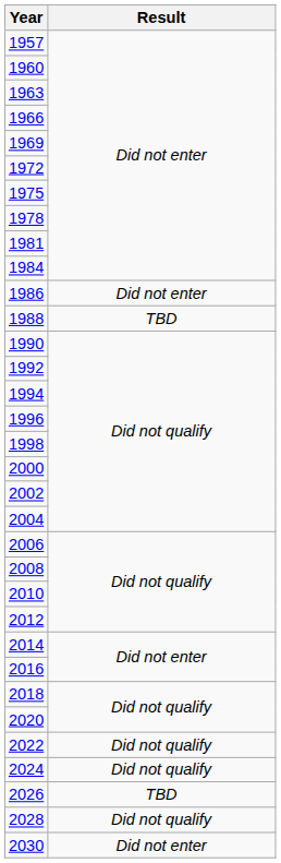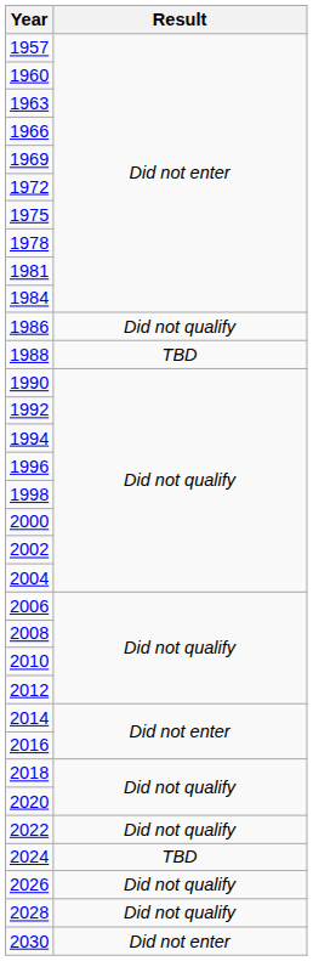1986 | Result: Did not enter -> Did not qualify
2024 | Result: Did not qualify -> TBD
2026 | Result: TBD -> Did not qualify
